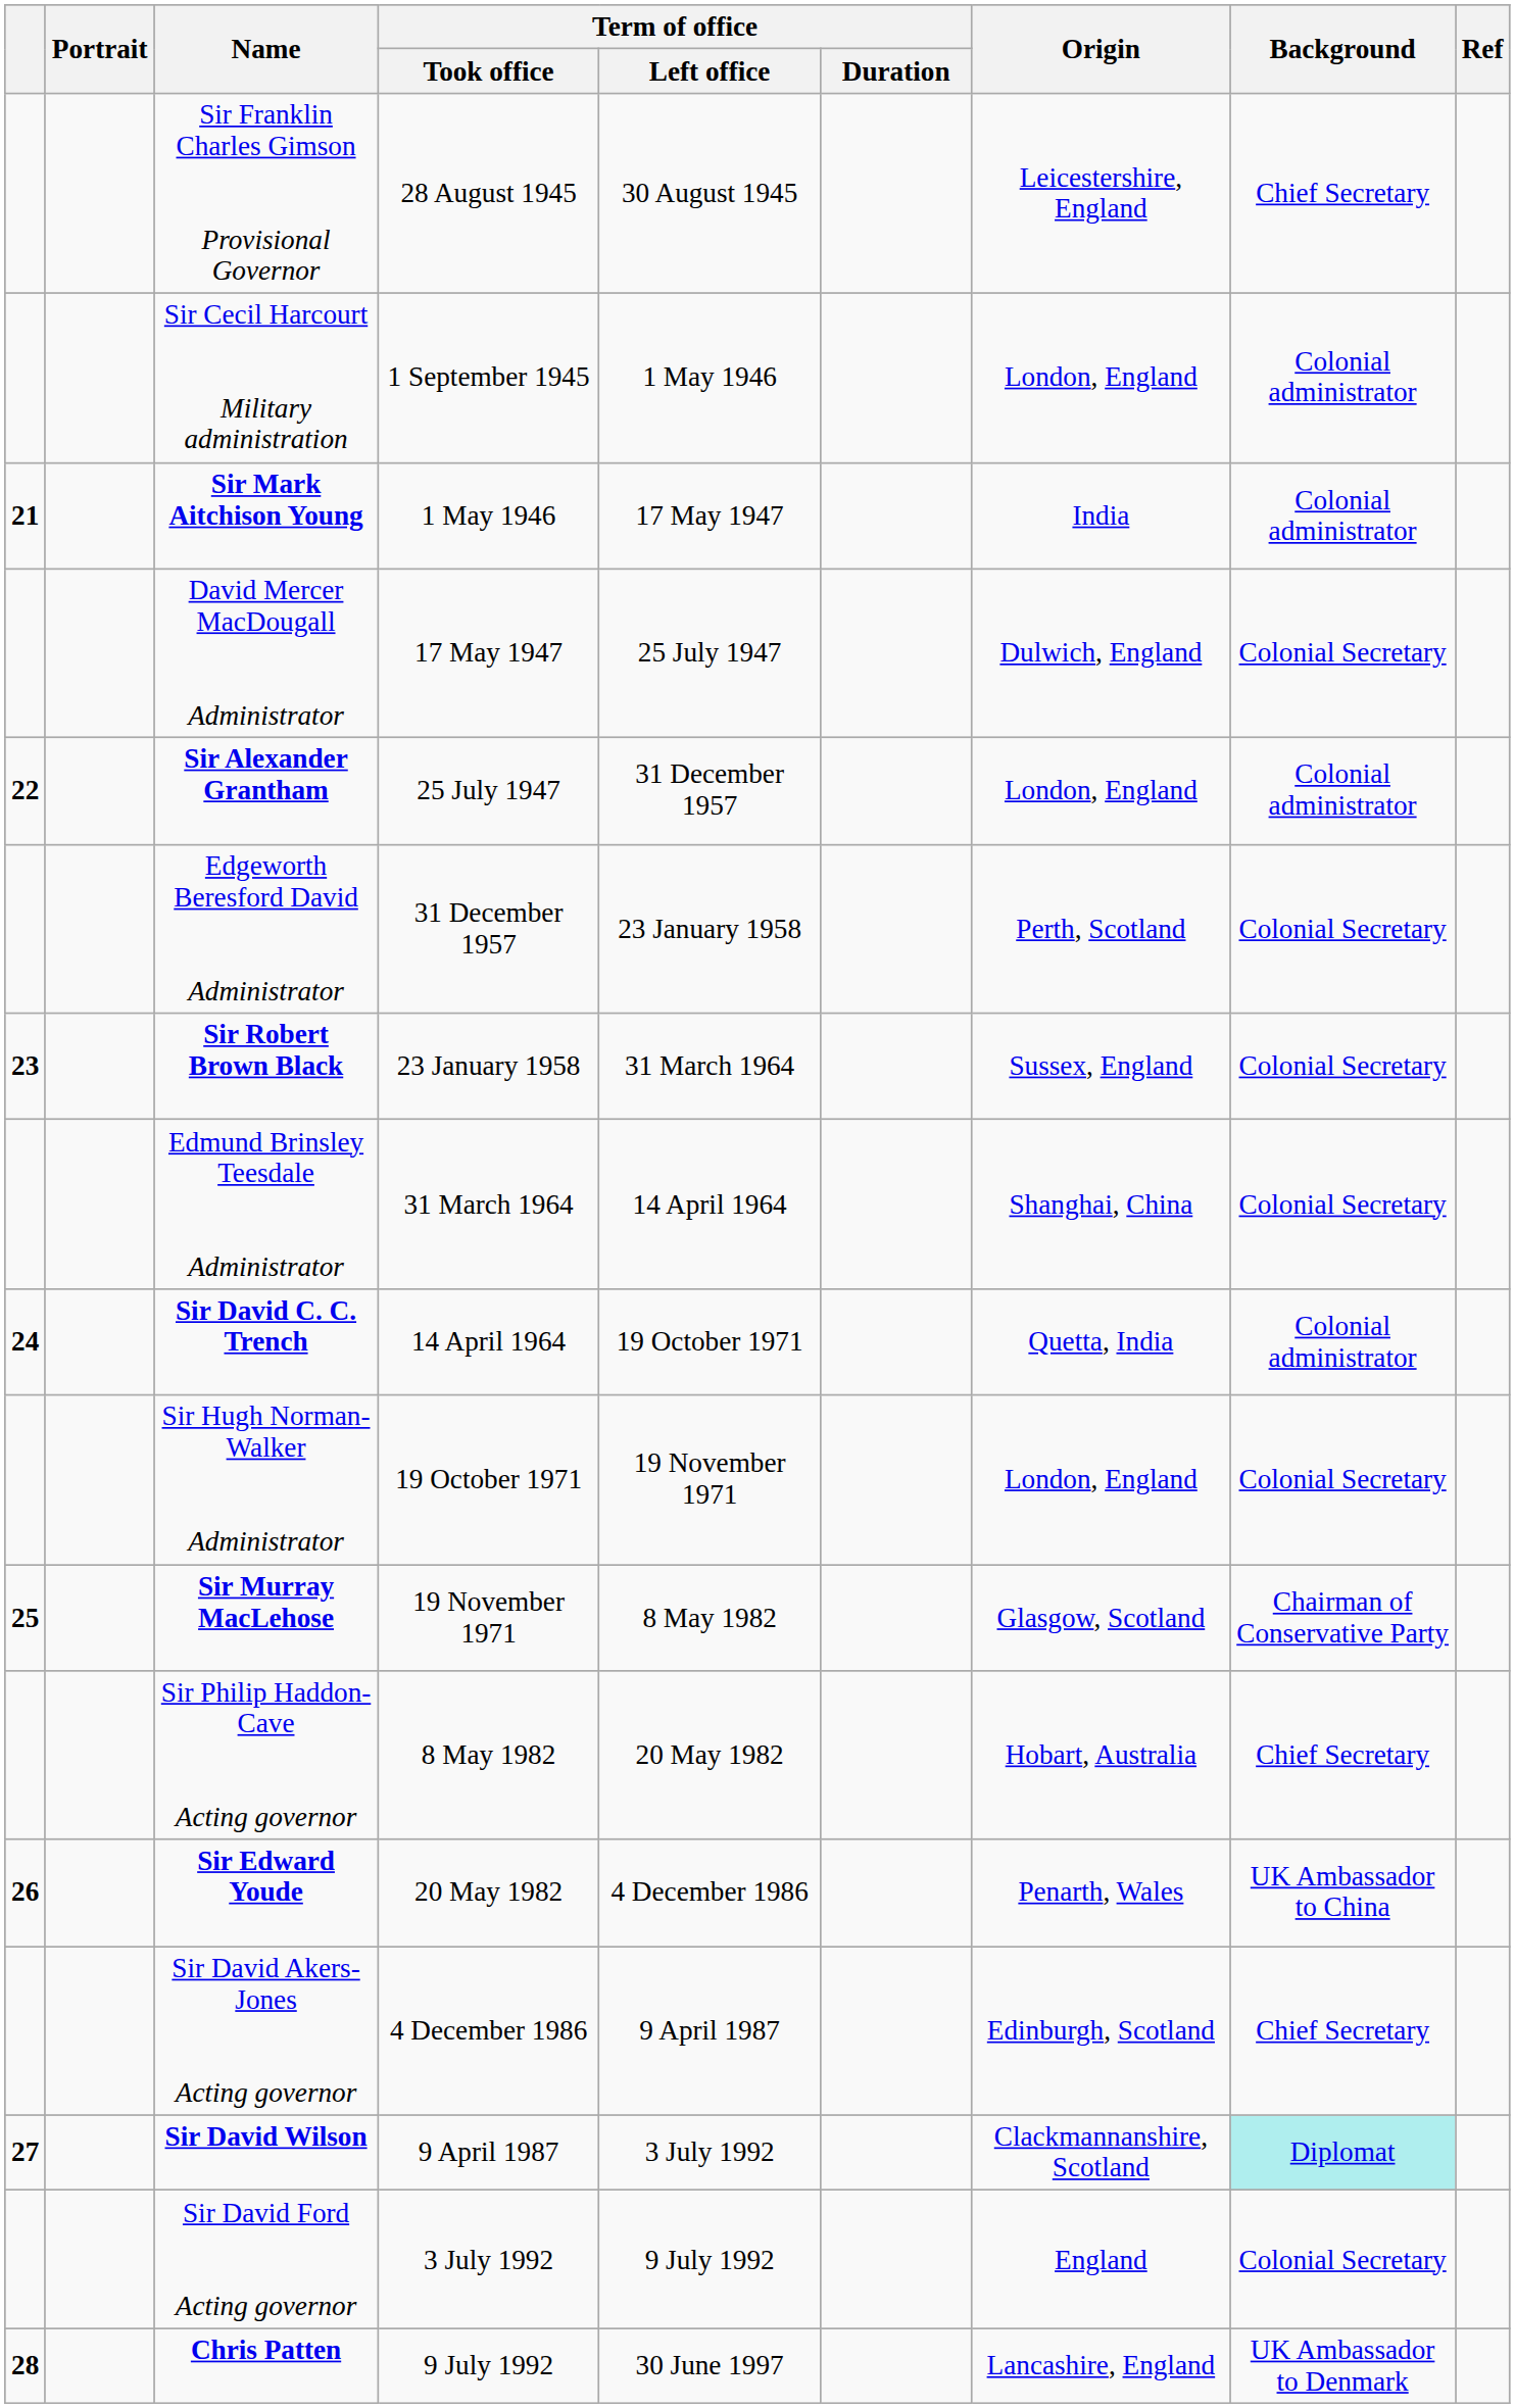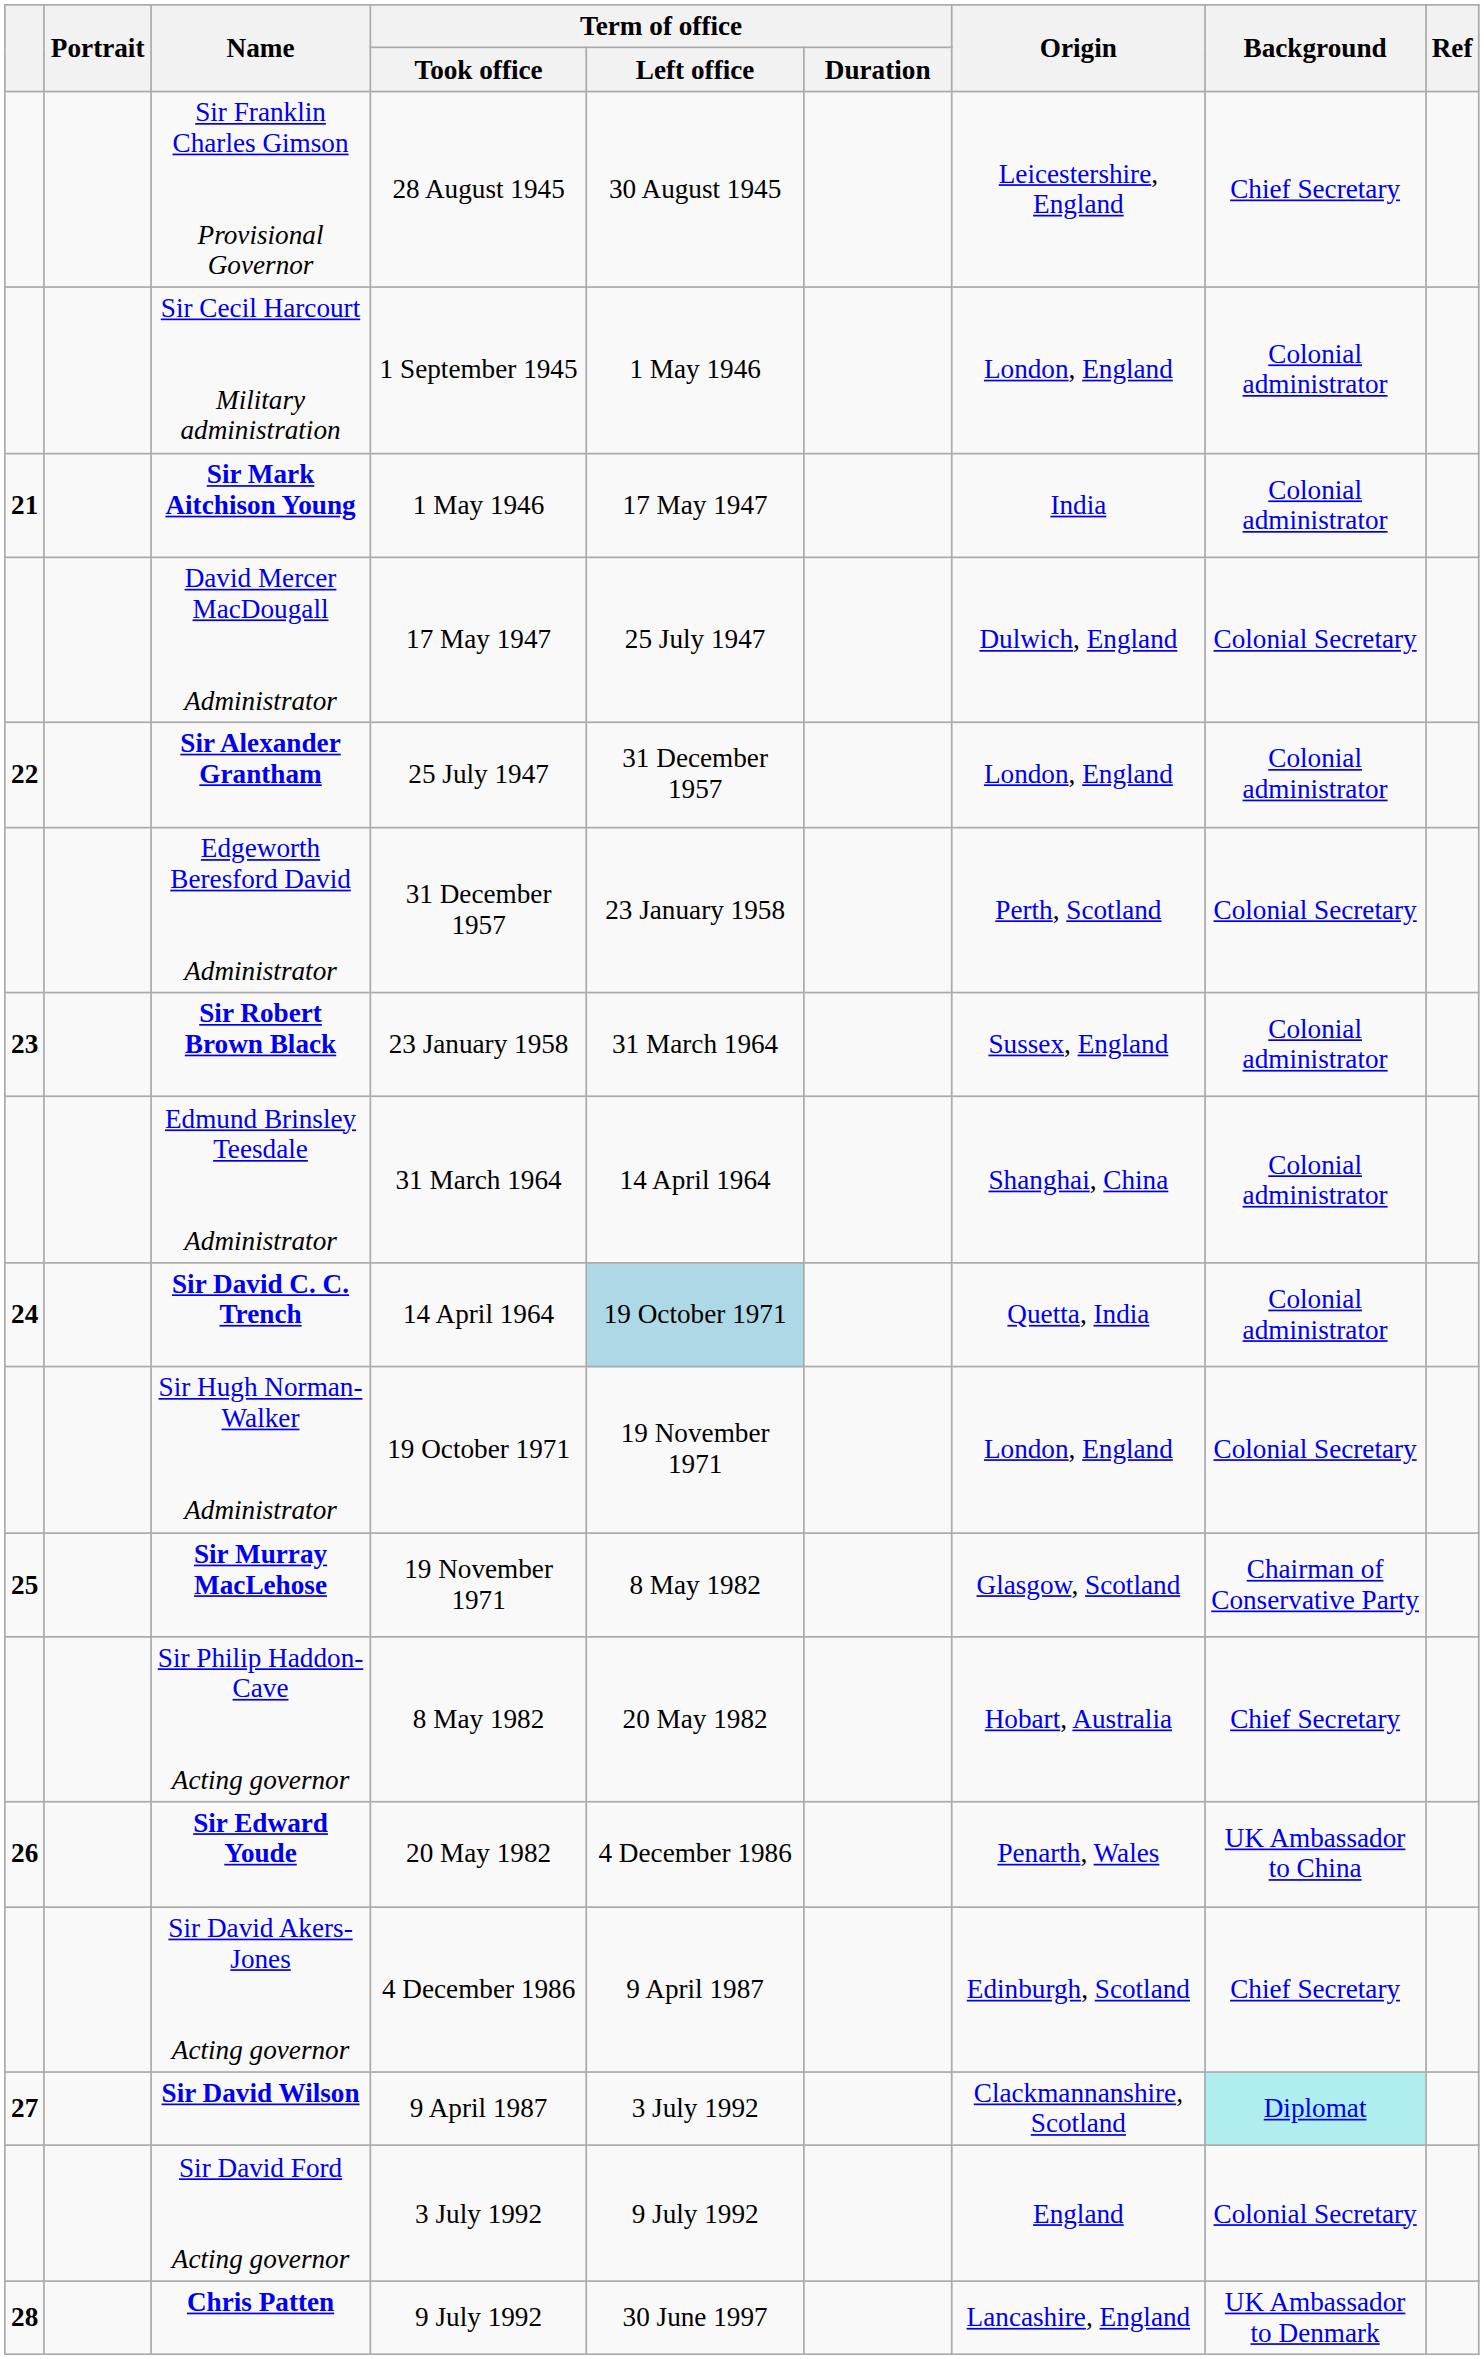Sir Robert Brown Black | Background: Colonial Secretary -> Colonial administrator
Edmund Brinsley Teesdale Administrator | Background: Colonial Secretary -> Colonial administrator
Sir David C. C. Trench | Term of office / Left office: no background -> lightblue background
